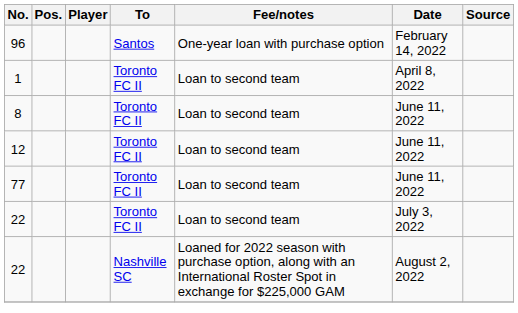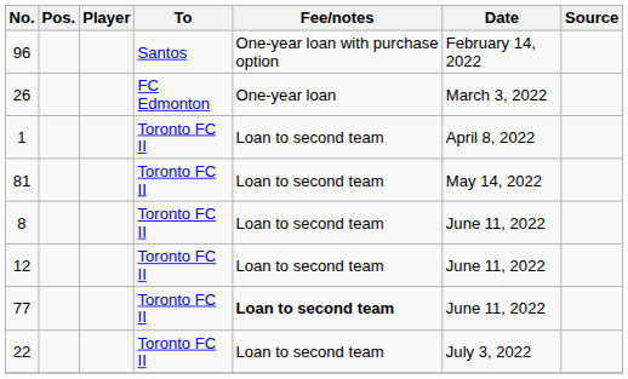+ row: 26 | FC Edmonton | One-year loan | March 3, 2022
+ row: 81 | Toronto FC II | Loan to second team | May 14, 2022
77 | Fee/notes: normal -> bold
- row: 22 | Nashville SC | Loaned for 2022 season with purchase option, along with an International Roster Spot in exchange for $225,000 GAM | August 2, 2022
